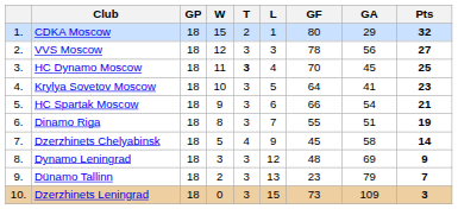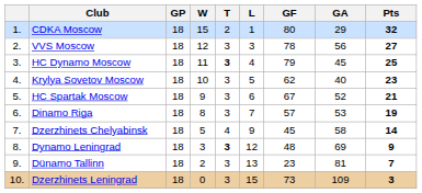HC Dynamo Moscow | GF: 70 -> 79
Krylya Sovetov Moscow | GF: 64 -> 62
Krylya Sovetov Moscow | GA: 41 -> 40
HC Spartak Moscow | GF: 66 -> 67
HC Spartak Moscow | GA: 54 -> 52
Dinamo Riga | GF: 55 -> 57
Dinamo Riga | GA: 51 -> 53
Dynamo Leningrad | T: normal -> bold
Dünamo Tallinn | GA: 79 -> 81
